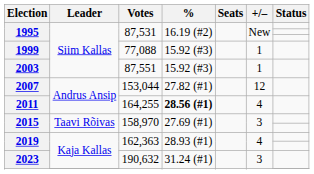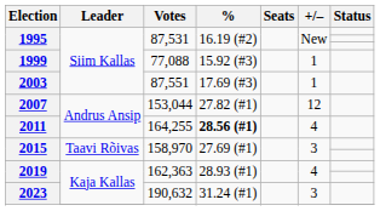2003 | %: 15.92 (#3) -> 17.69 (#3)
